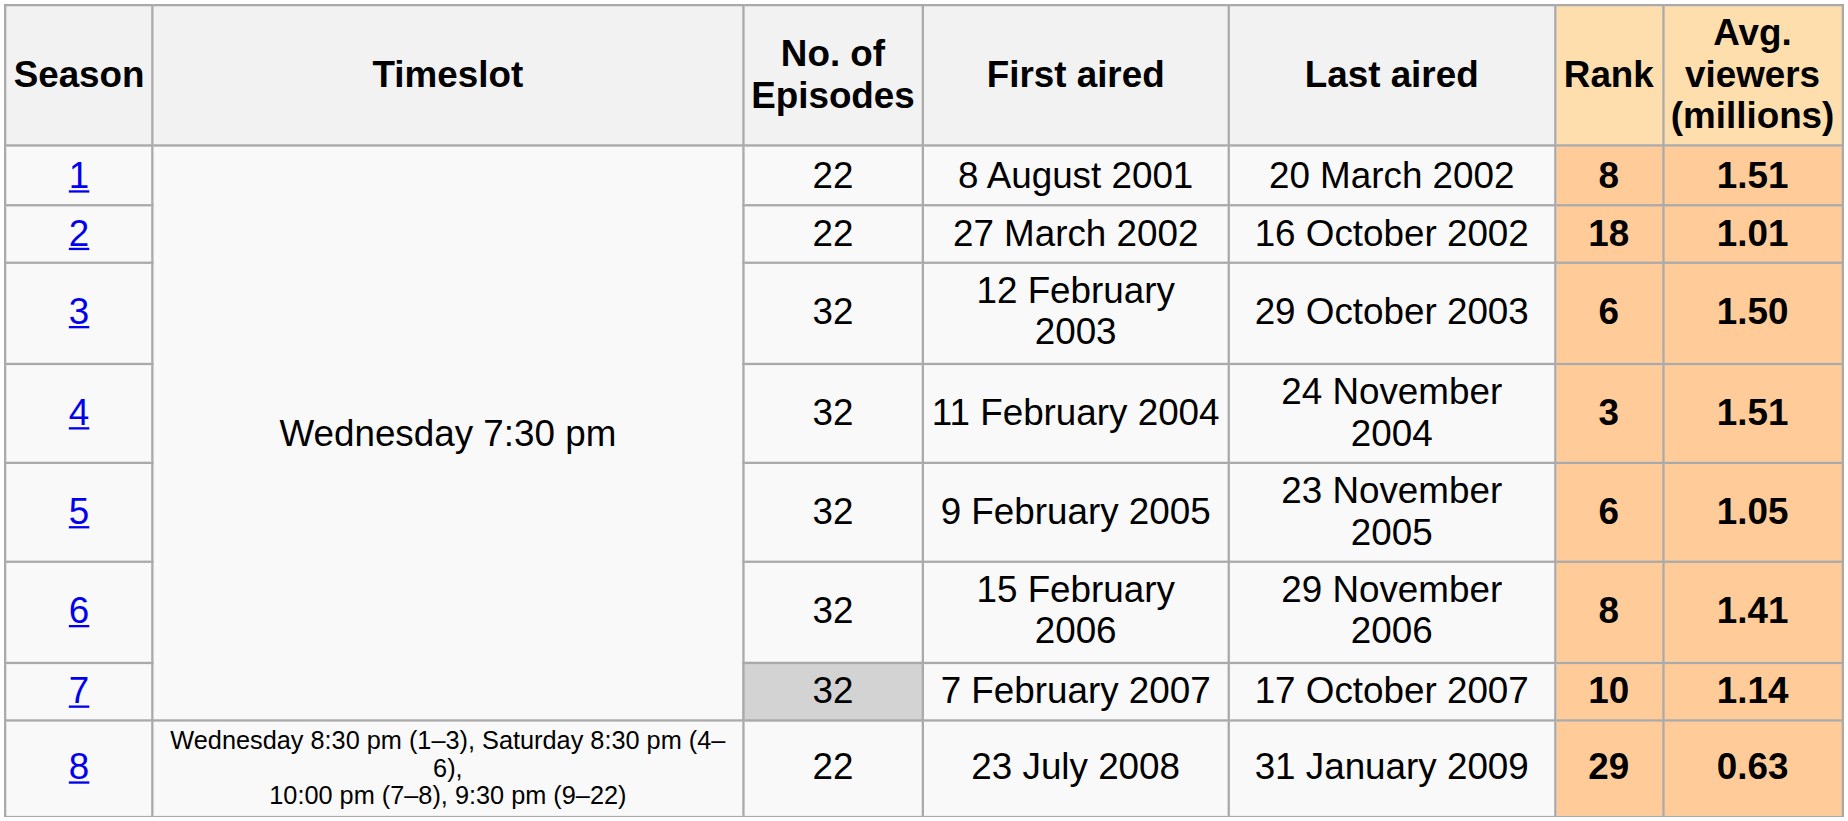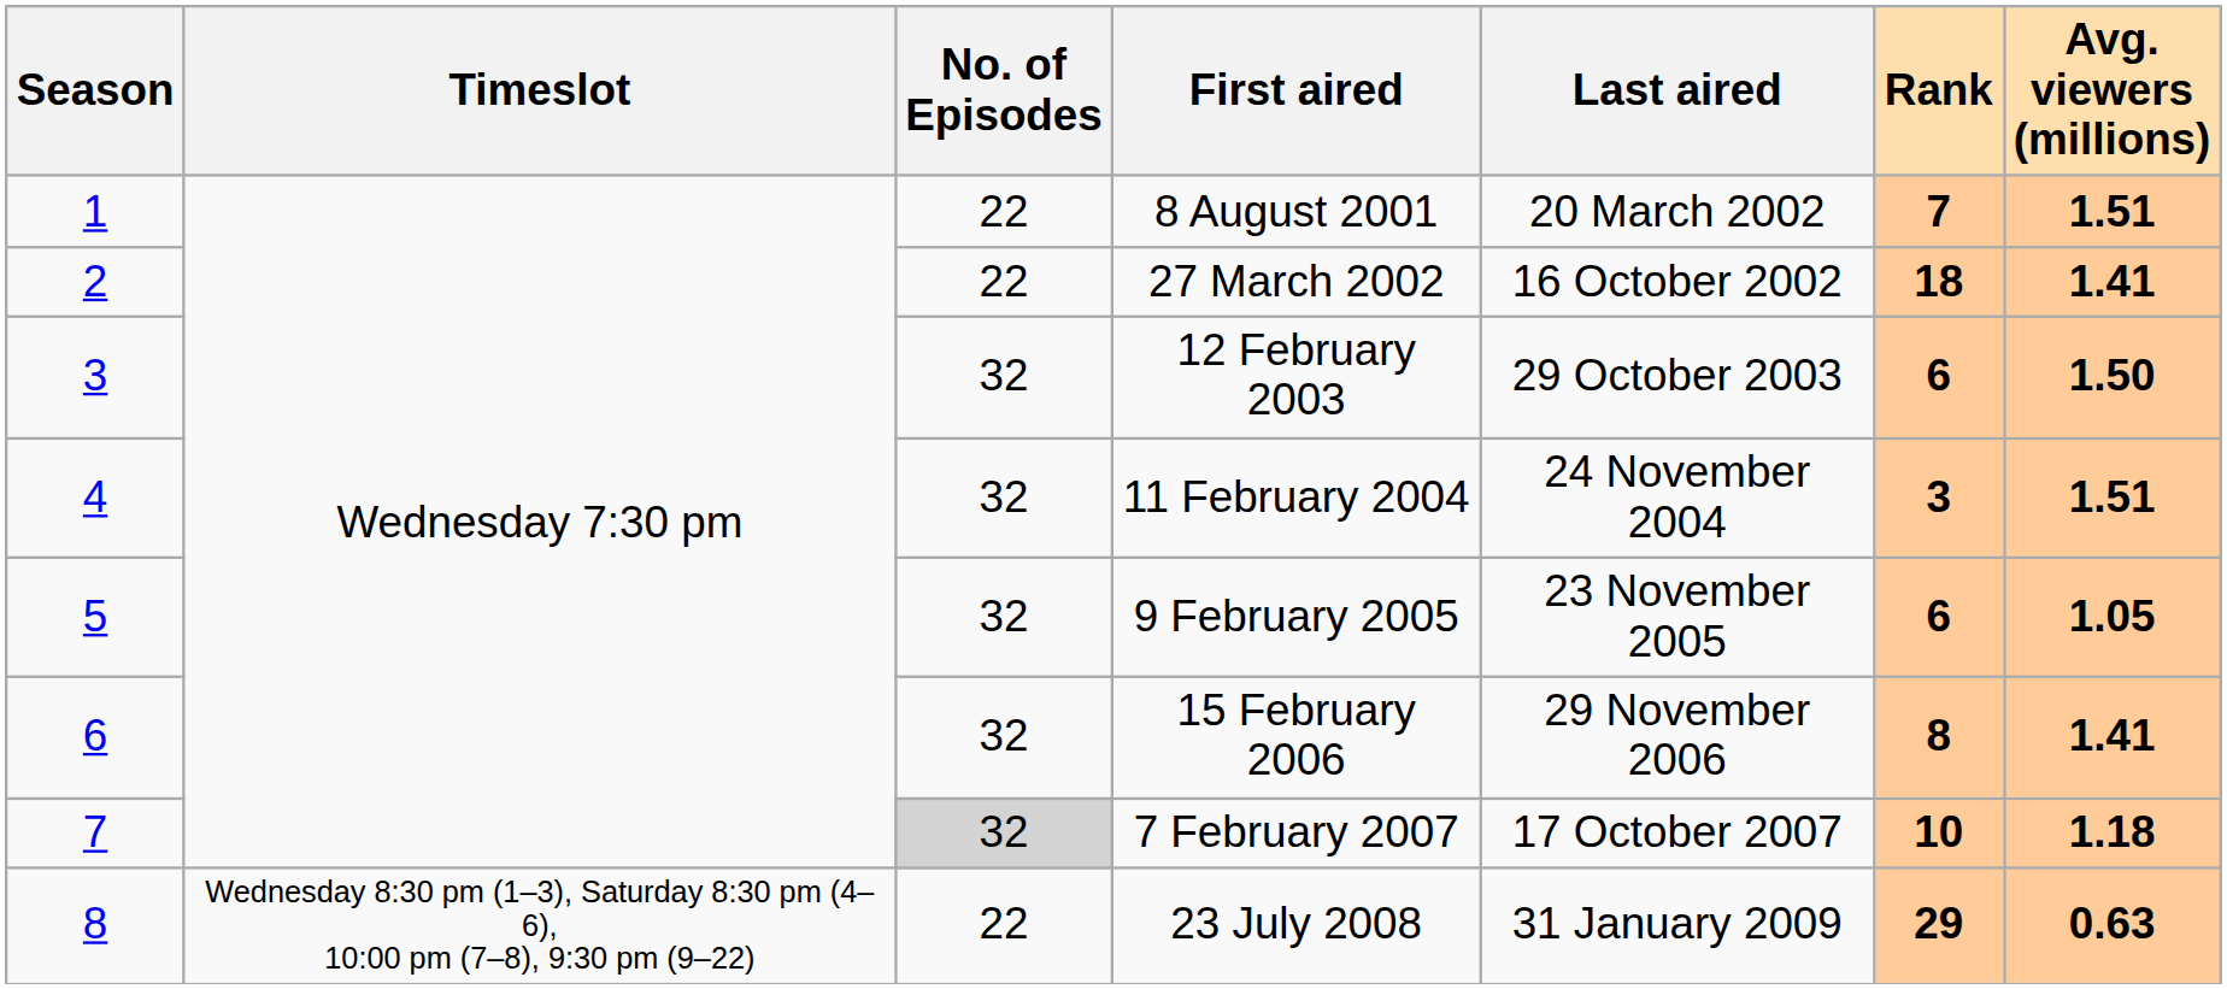8 August 2001 | Rank: 8 -> 7
27 March 2002 | Avg. viewers (millions): 1.01 -> 1.41
7 February 2007 | Avg. viewers (millions): 1.14 -> 1.18
